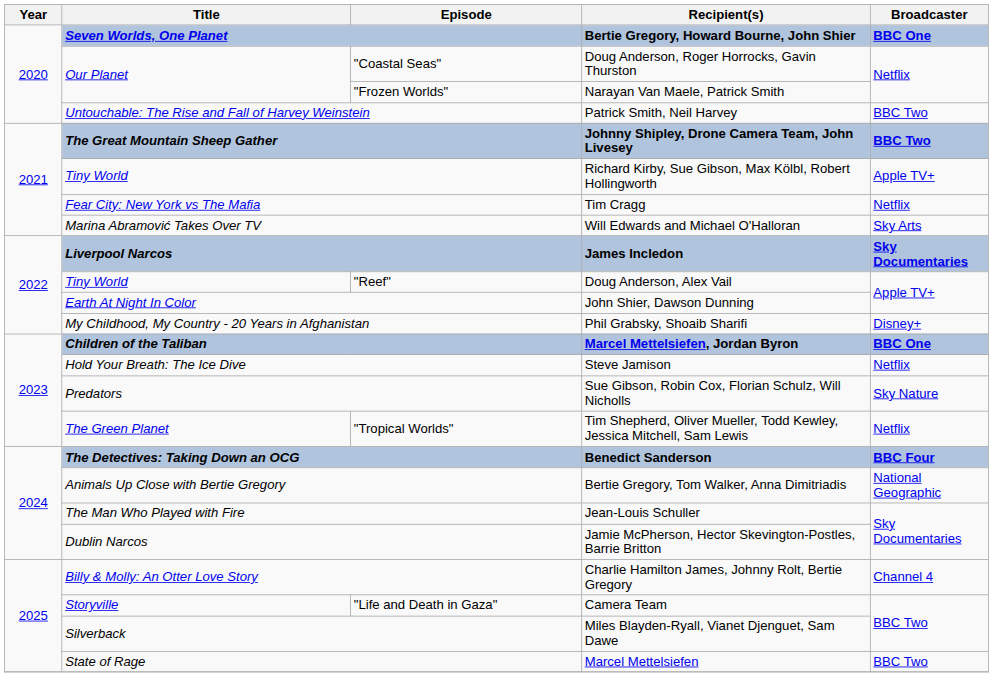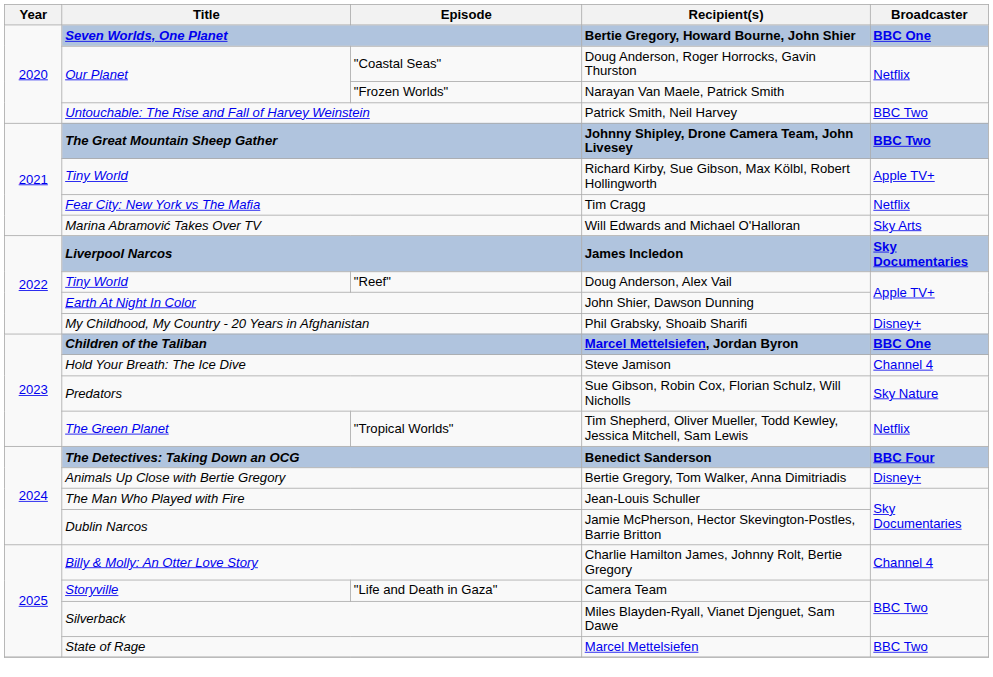Hold Your Breath: The Ice Dive | Broadcaster: Netflix -> Channel 4
Animals Up Close with Bertie Gregory | Broadcaster: National Geographic -> Disney+
